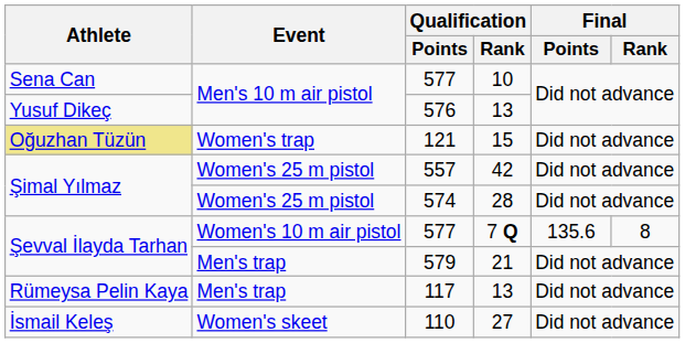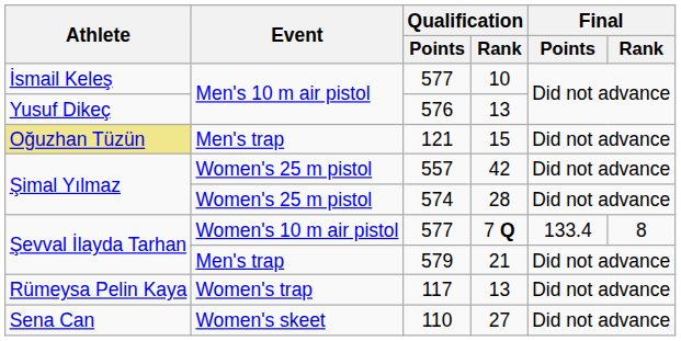577 / 10 | Athlete: Sena Can -> İsmail Keleş
121 | Event: Women's trap -> Men's trap
577 / 7 Q | Final / Points: 135.6 -> 133.4
117 | Event: Men's trap -> Women's trap
110 | Athlete: İsmail Keleş -> Sena Can
